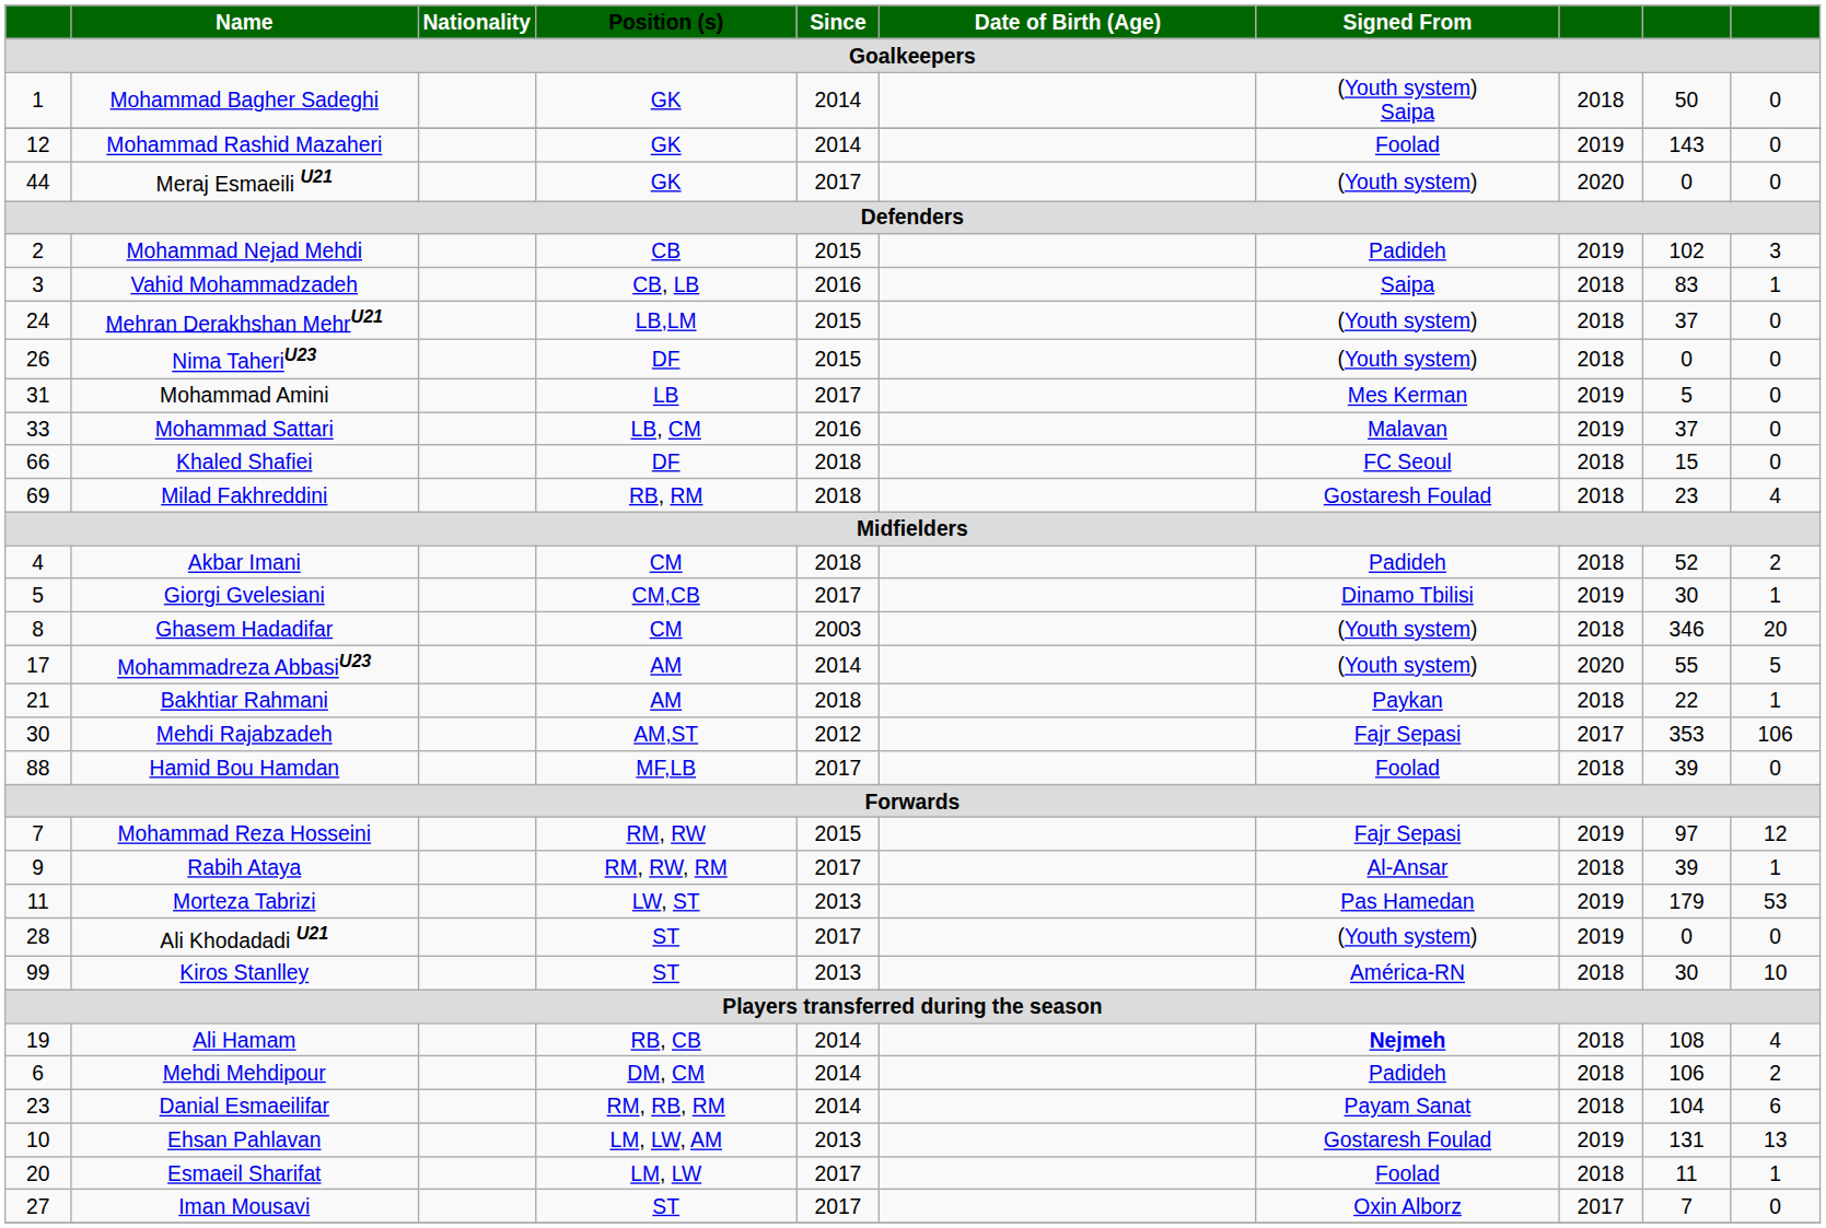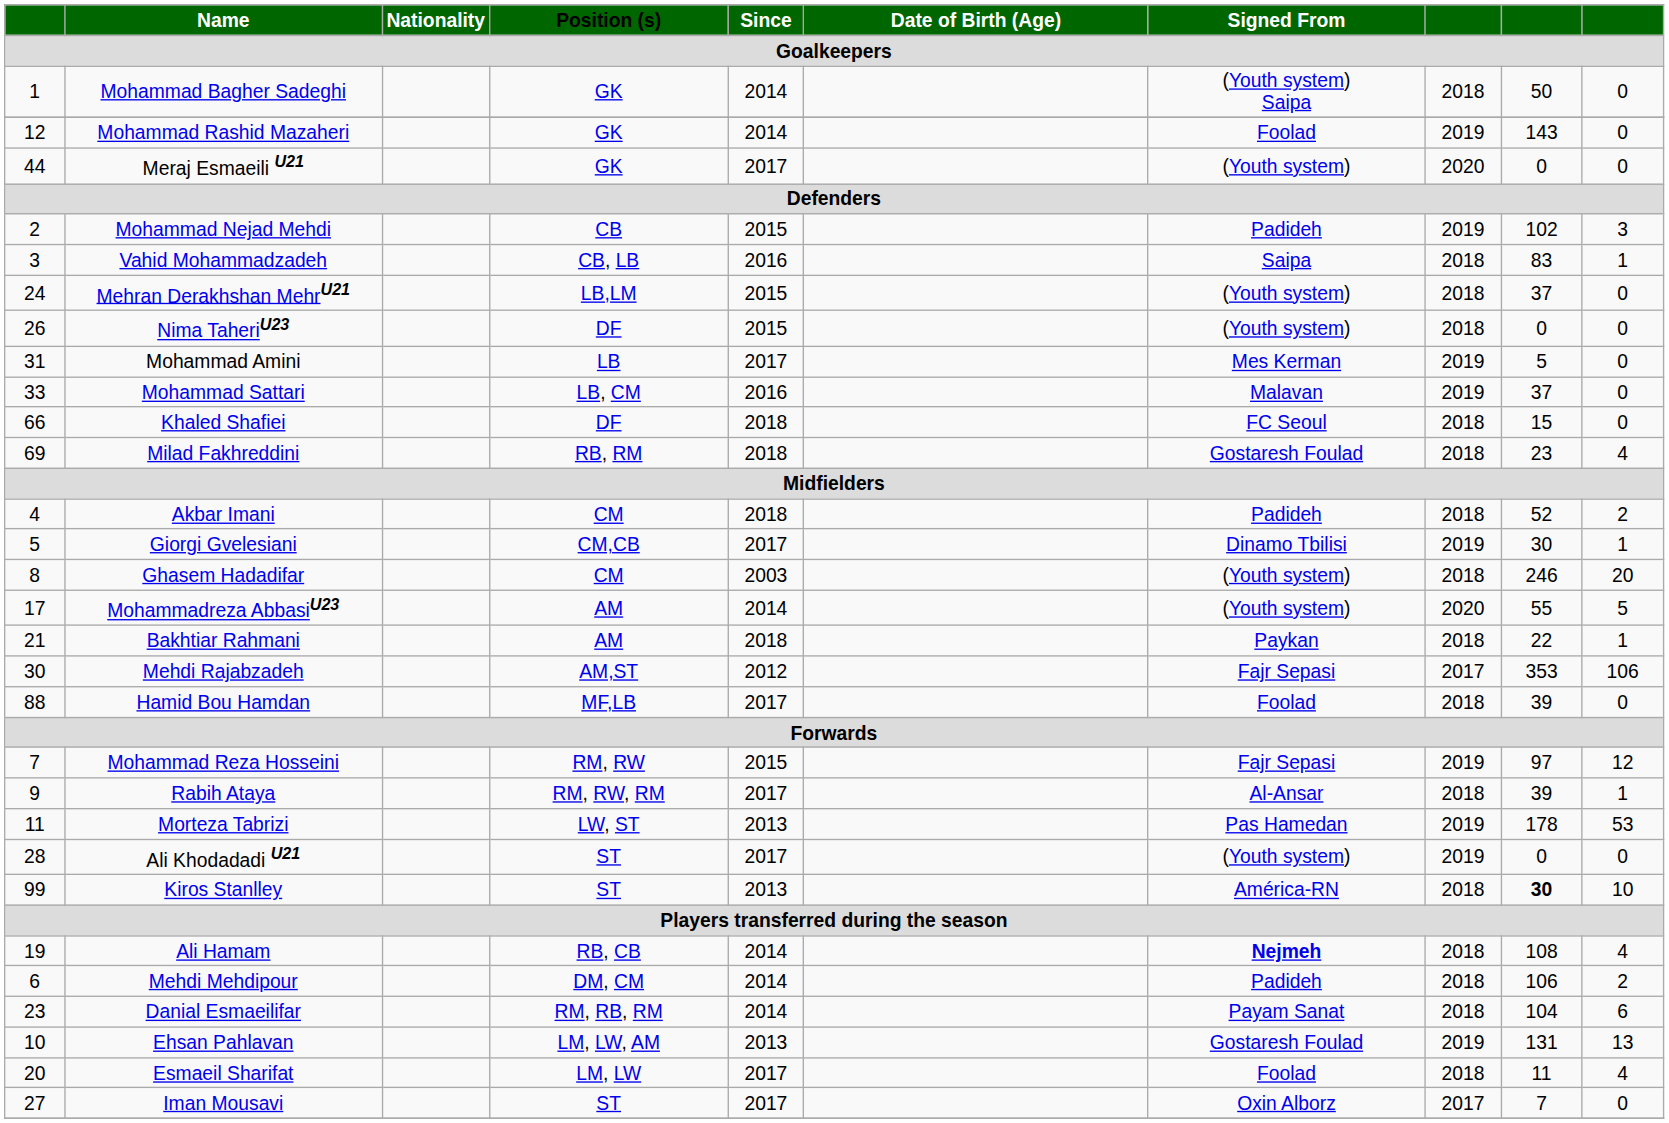Ghasem Hadadifar | column 9: 346 -> 246
Morteza Tabrizi | column 9: 179 -> 178
Kiros Stanlley | column 9: normal -> bold
Esmaeil Sharifat | column 10: 1 -> 4
